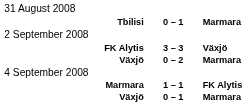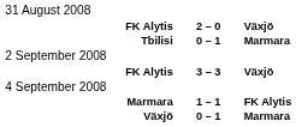+ row: FK Alytis | 2 – 0 | Växjö
- row: Växjö | 0 – 2 | Marmara
